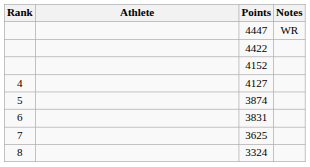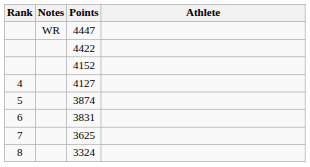columns swapped: Athlete <-> Notes
